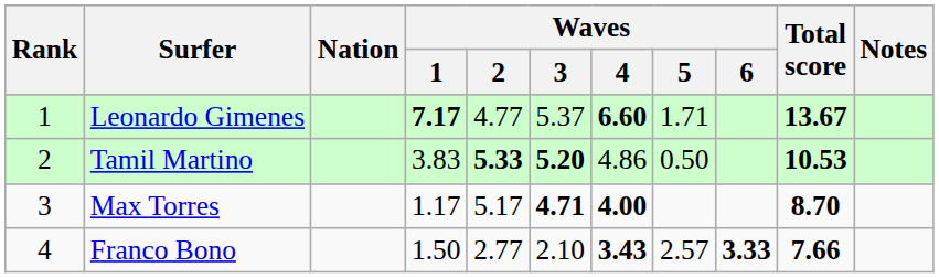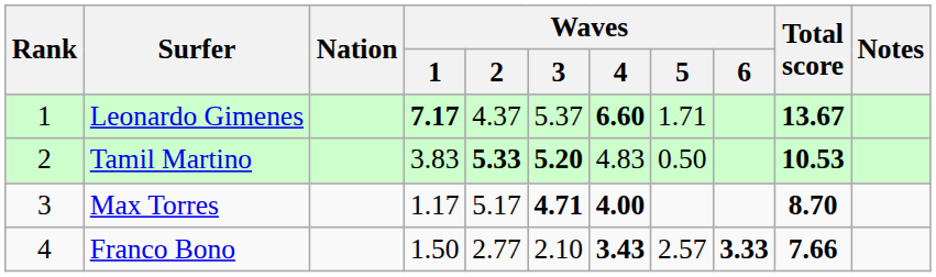Leonardo Gimenes | Waves / 2: 4.77 -> 4.37
Tamil Martino | Waves / 4: 4.86 -> 4.83
